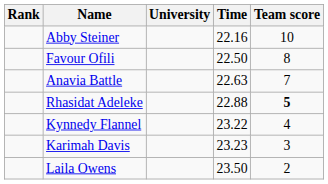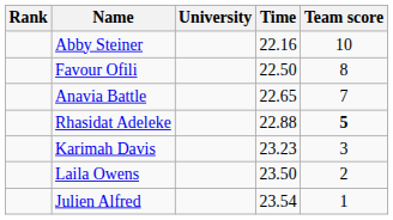Anavia Battle | Time: 22.63 -> 22.65
- row: Kynnedy Flannel | 23.22 | 4
+ row: Julien Alfred | 23.54 | 1
